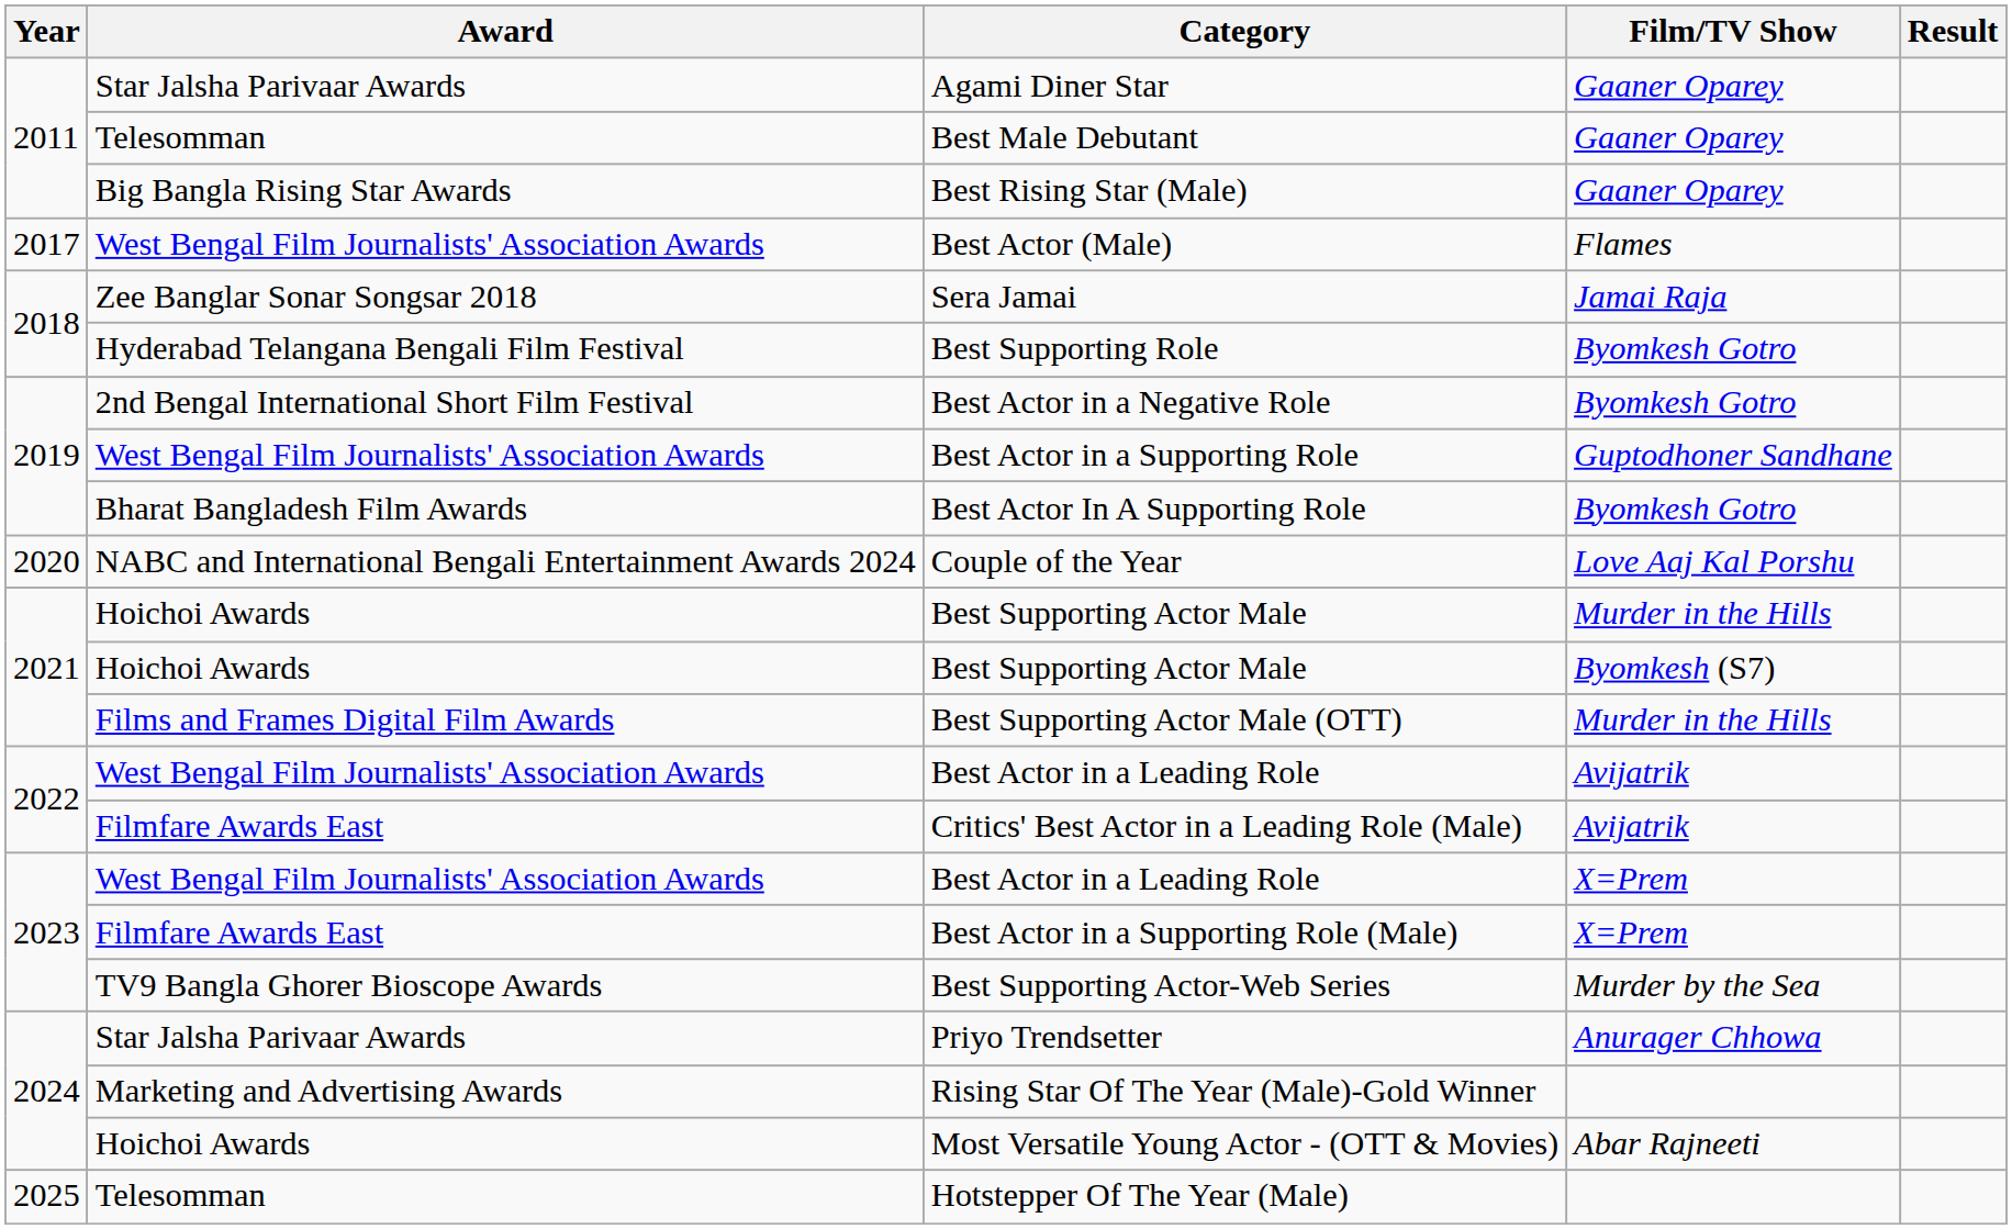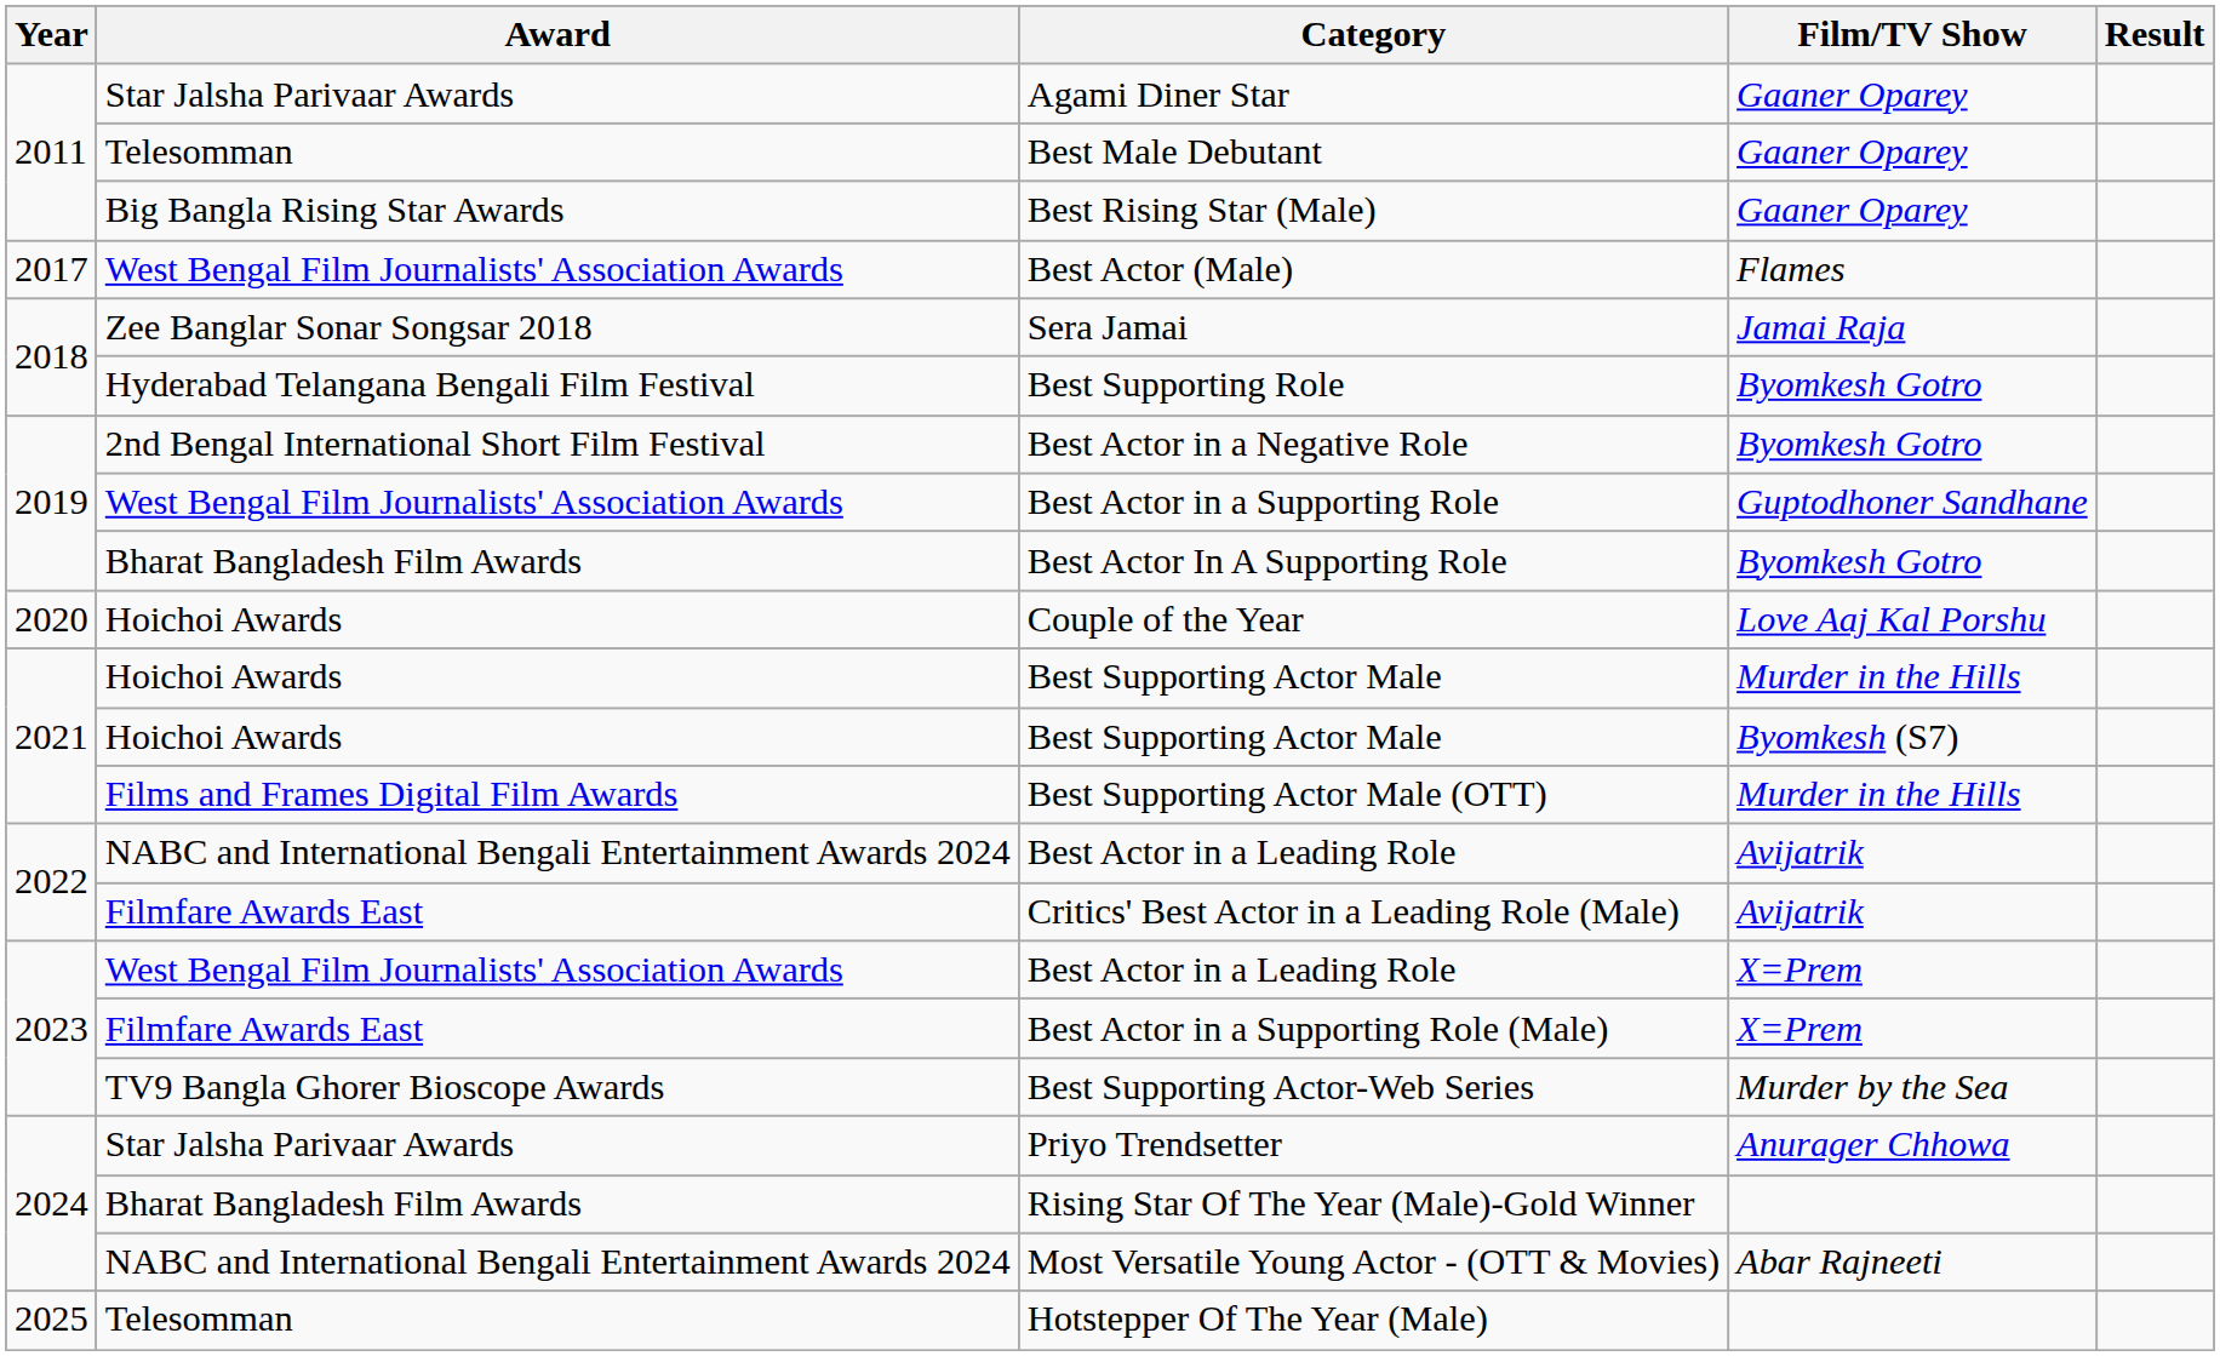Couple of the Year | Award: NABC and International Bengali Entertainment Awards 2024 -> Hoichoi Awards
Best Actor in a Leading Role / Avijatrik | Award: West Bengal Film Journalists' Association Awards -> NABC and International Bengali Entertainment Awards 2024
Rising Star Of The Year (Male)-Gold Winner | Award: Marketing and Advertising Awards -> Bharat Bangladesh Film Awards
Most Versatile Young Actor - (OTT & Movies) | Award: Hoichoi Awards -> NABC and International Bengali Entertainment Awards 2024
